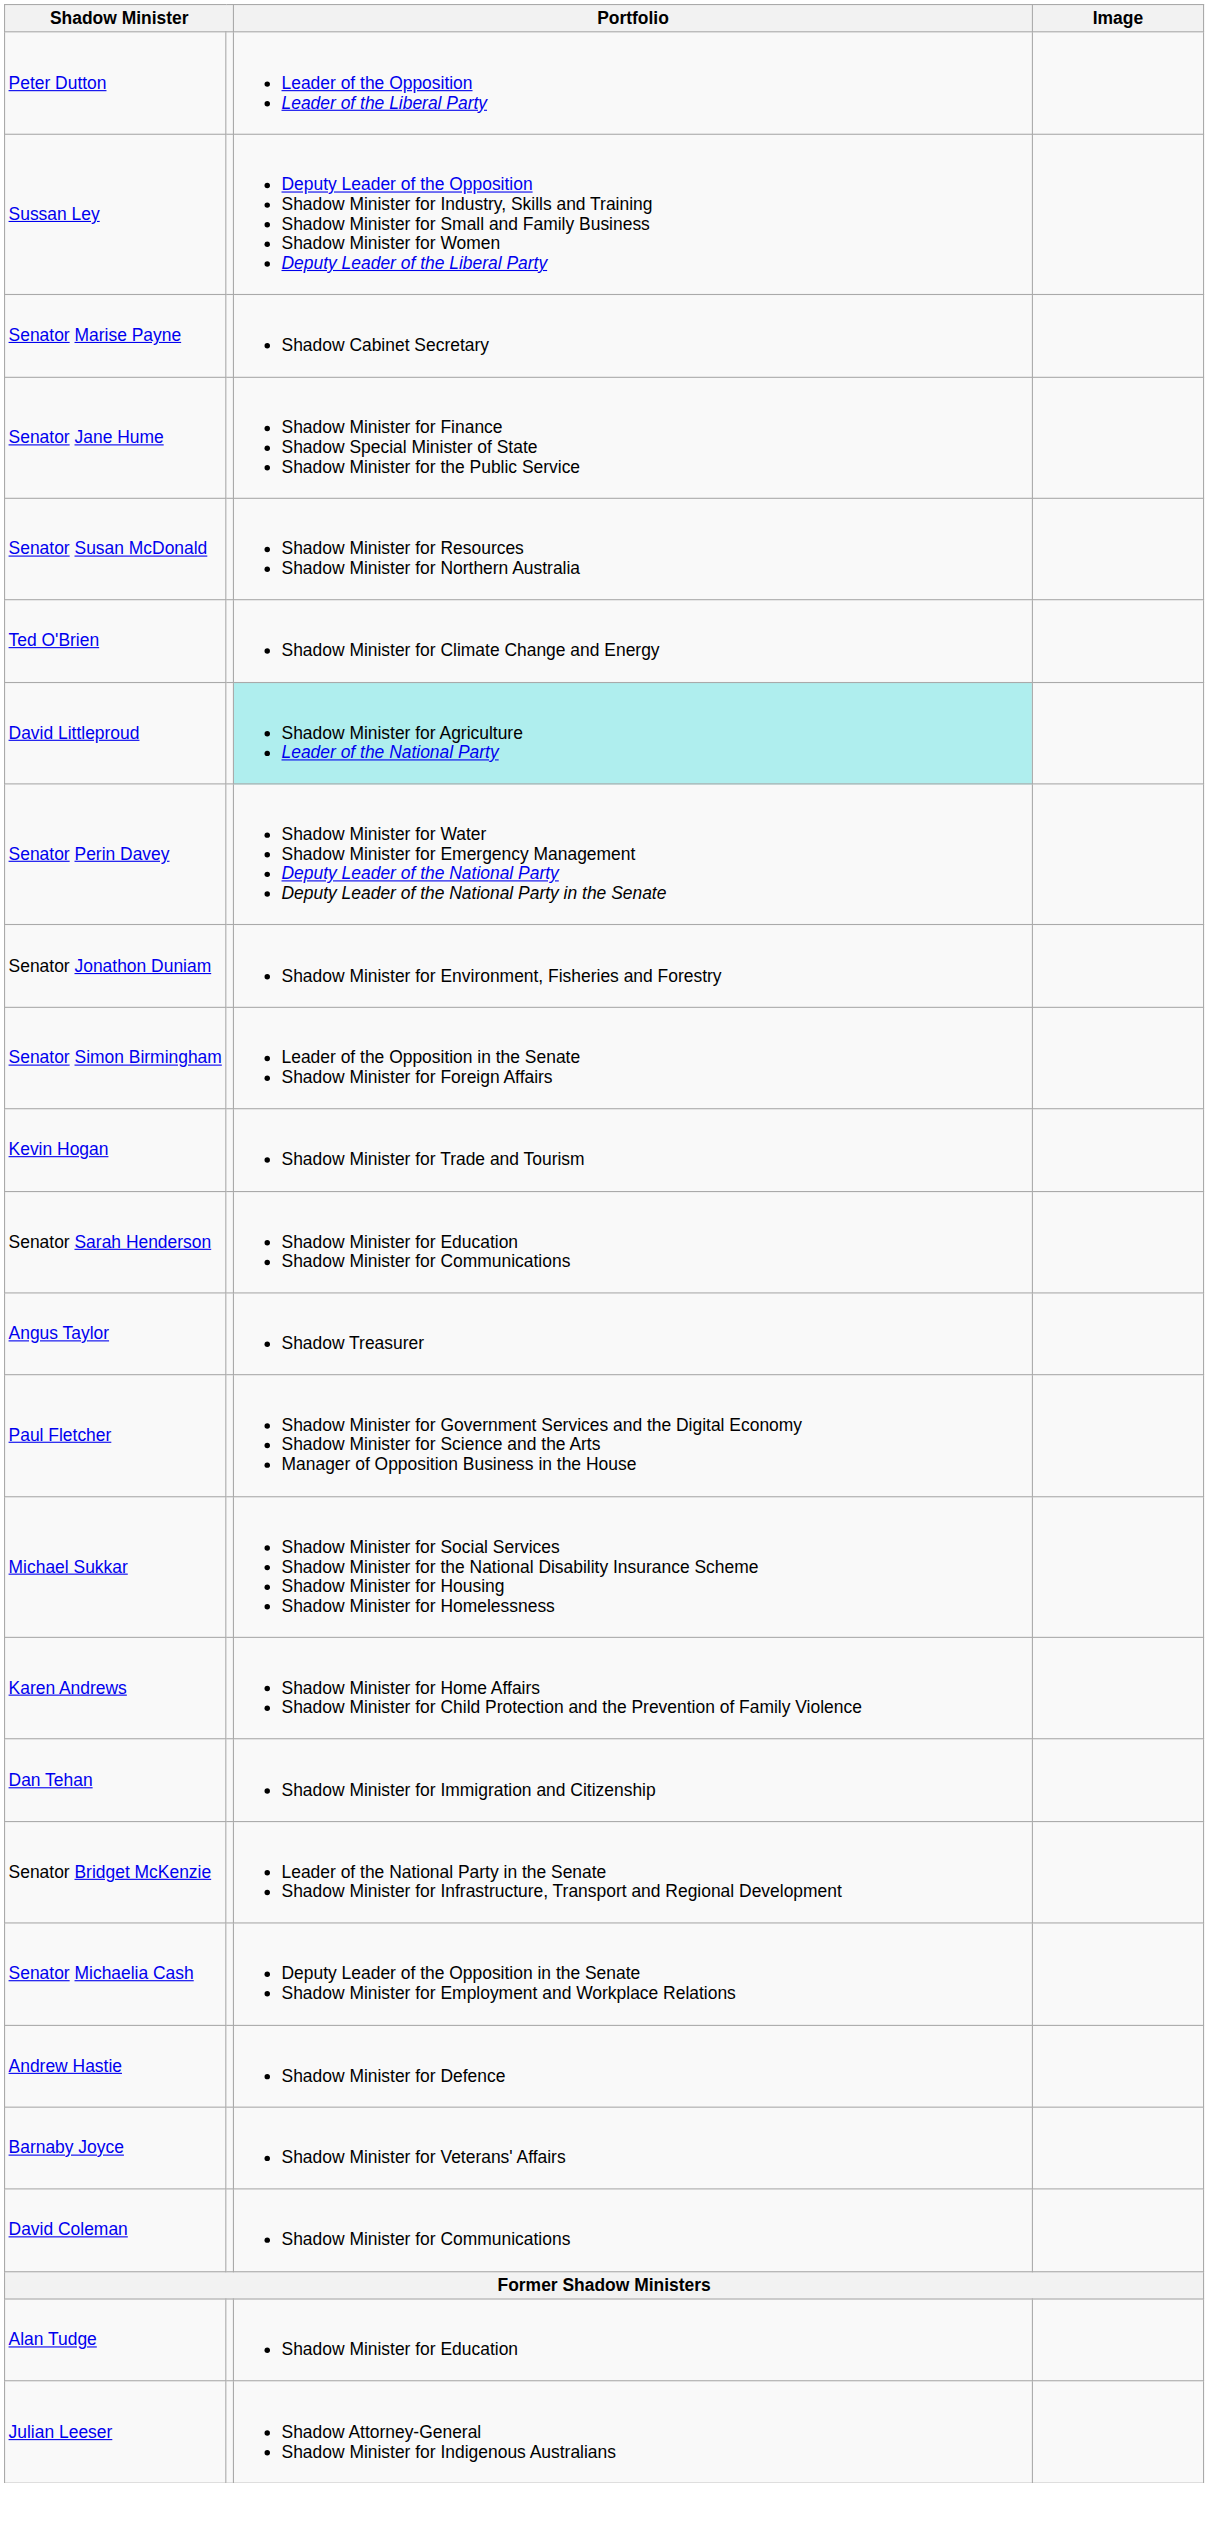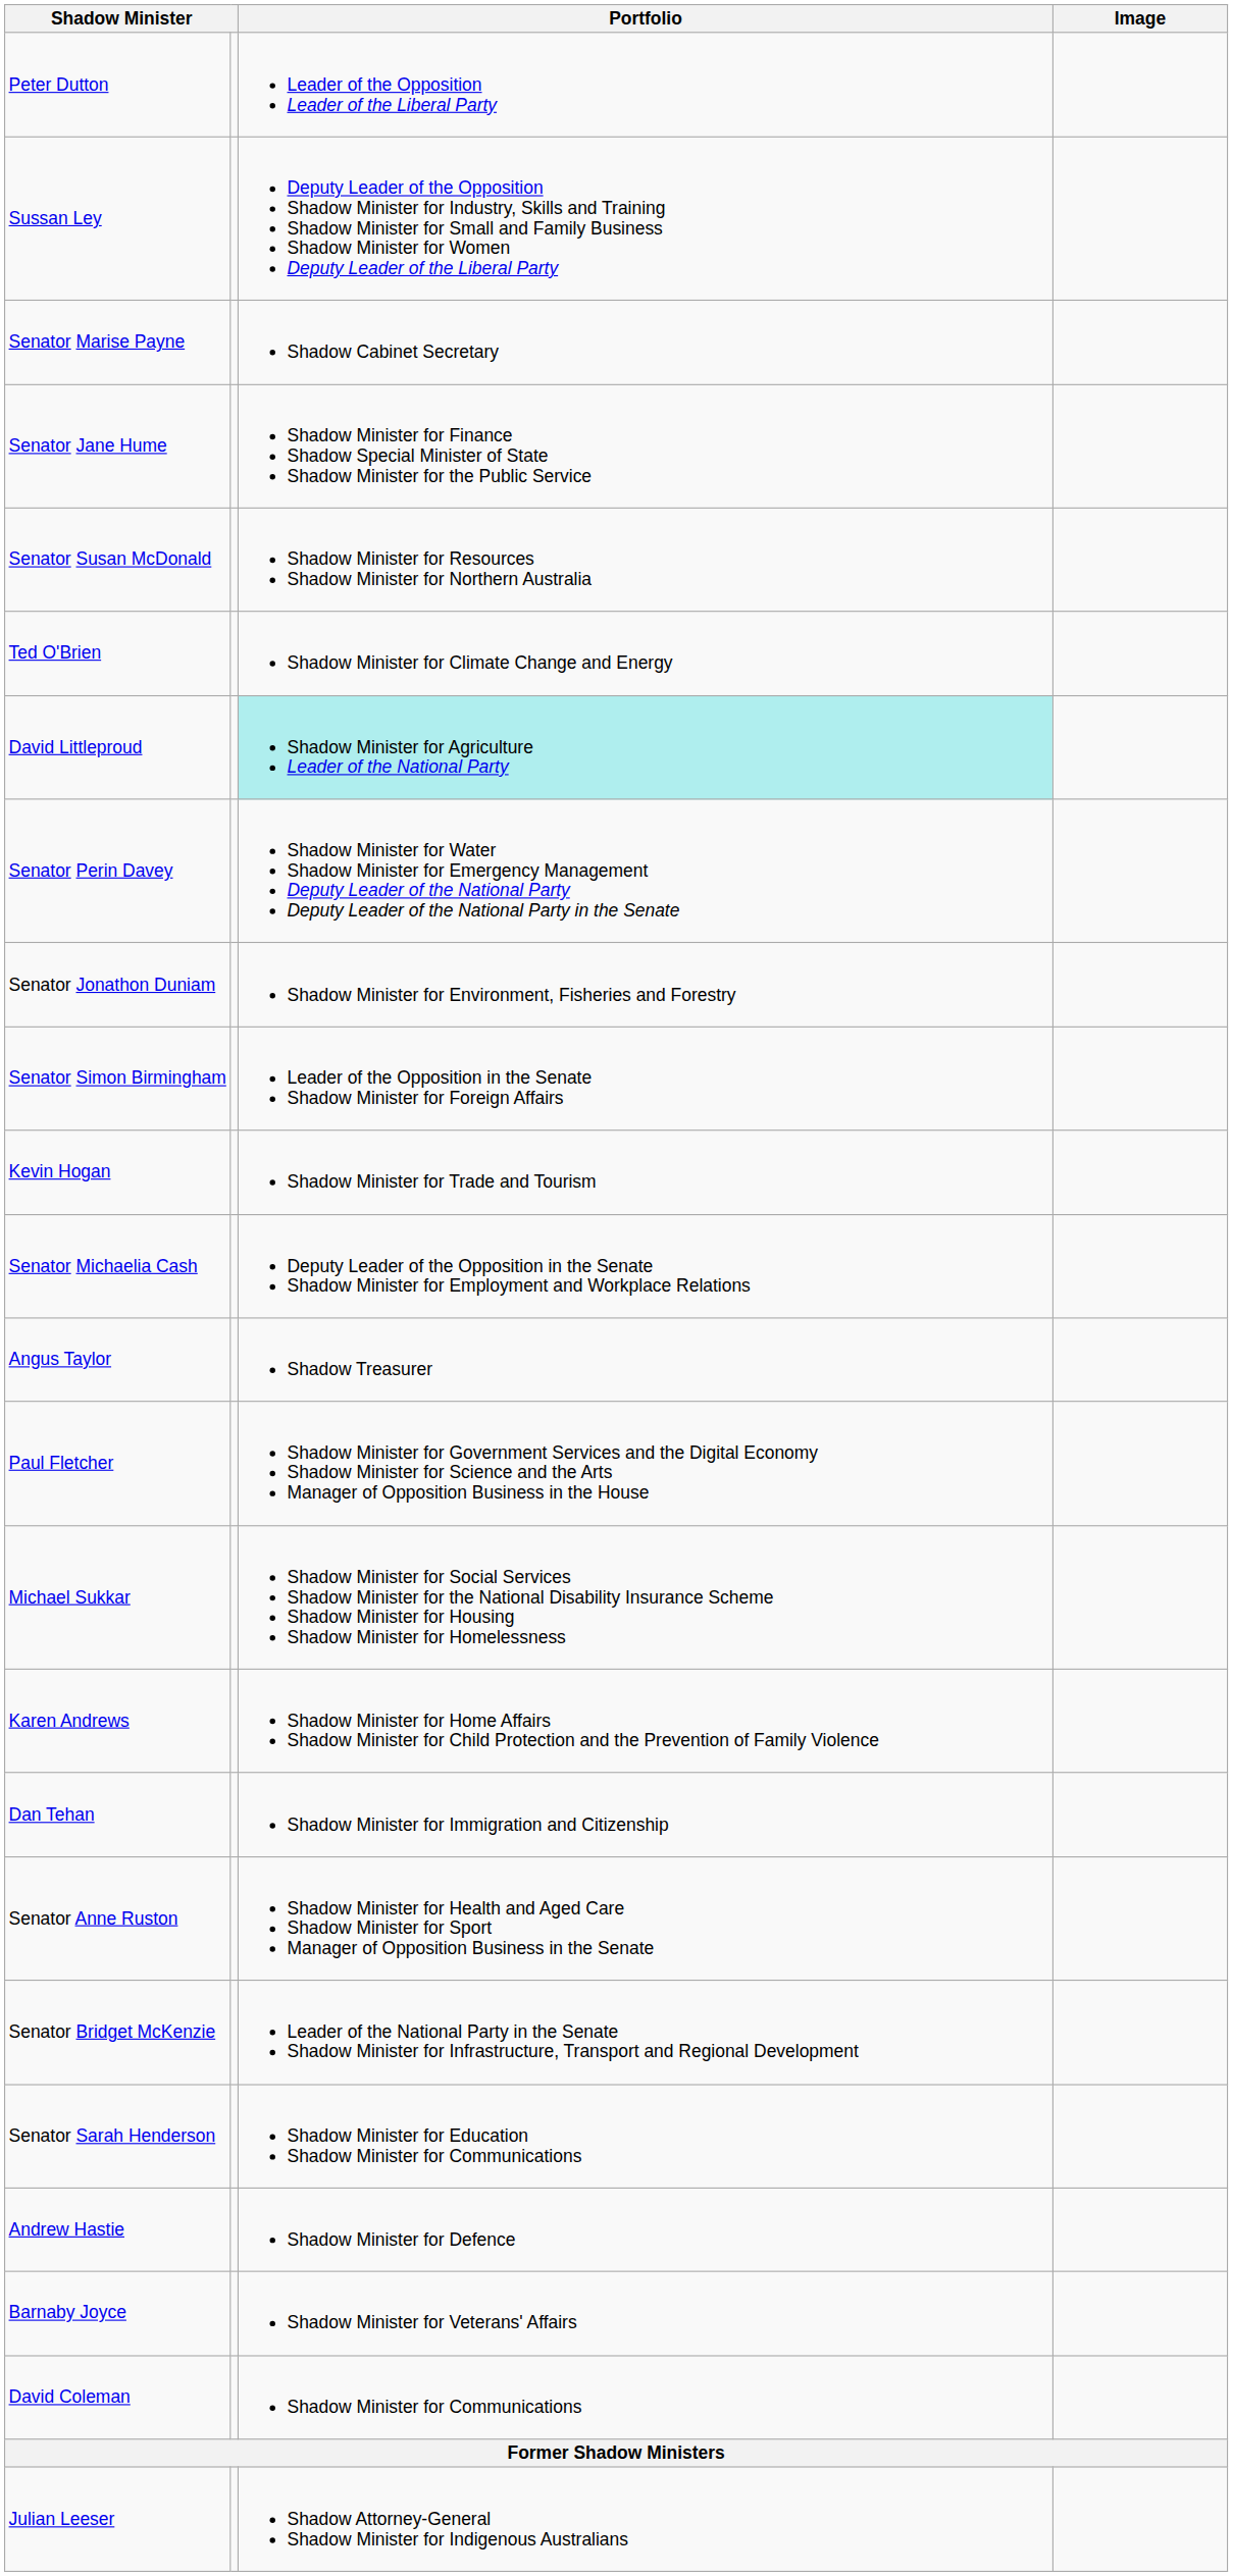rows swapped: Senator Michaelia Cash <-> Senator Sarah Henderson
+ row: Senator Anne Ruston | Shadow Minister for Health and Aged Care Shadow Minister for Sport Manager of Opposition Business in the Senate
- row: Alan Tudge | Shadow Minister for Education
